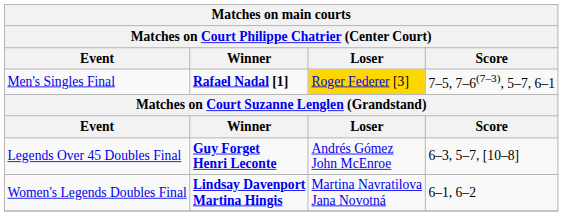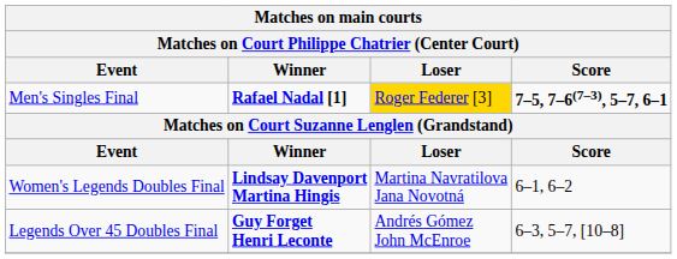Men's Singles Final | Score: normal -> bold
rows swapped: Legends Over 45 Doubles Final <-> Women's Legends Doubles Final
